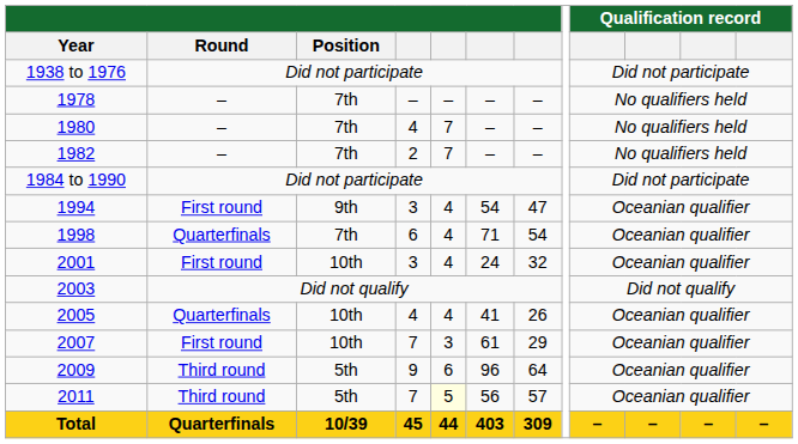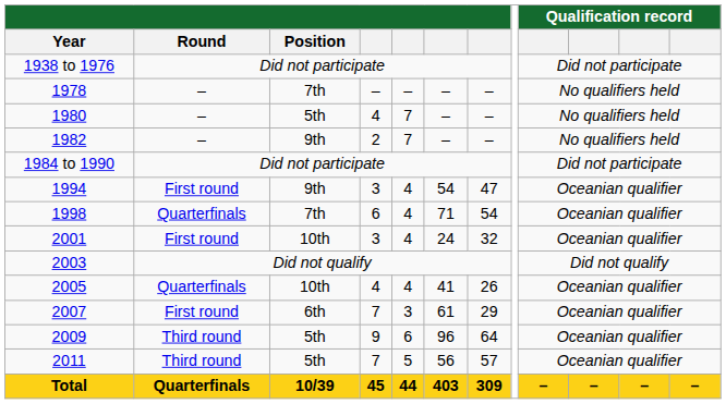1980 | Position: 7th -> 5th
1982 | Position: 7th -> 9th
2007 | Position: 10th -> 6th
2011 | column 5: lightyellow background -> no background
